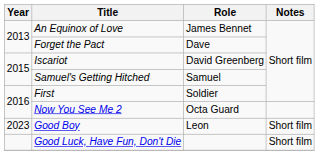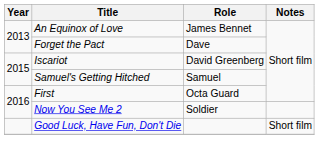First | Role: Soldier -> Octa Guard
Now You See Me 2 | Role: Octa Guard -> Soldier
- row: 2023 | Good Boy | Leon | Short film
